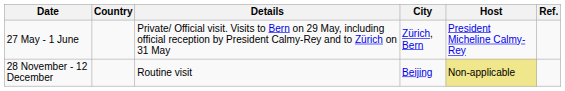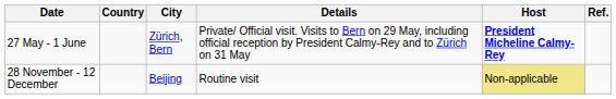columns swapped: City <-> Details
27 May - 1 June | Host: normal -> bold
